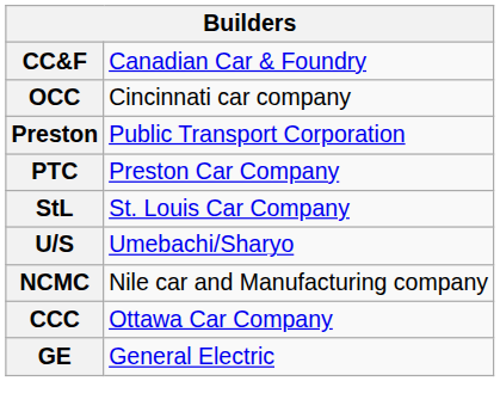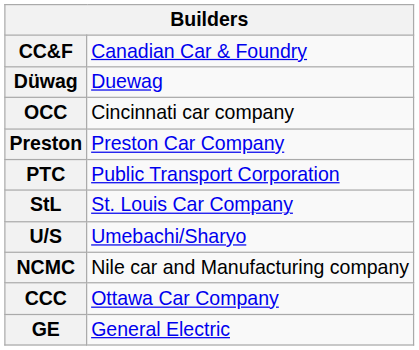+ row: Düwag | Duewag
Preston | column 2: Public Transport Corporation -> Preston Car Company
PTC | column 2: Preston Car Company -> Public Transport Corporation
